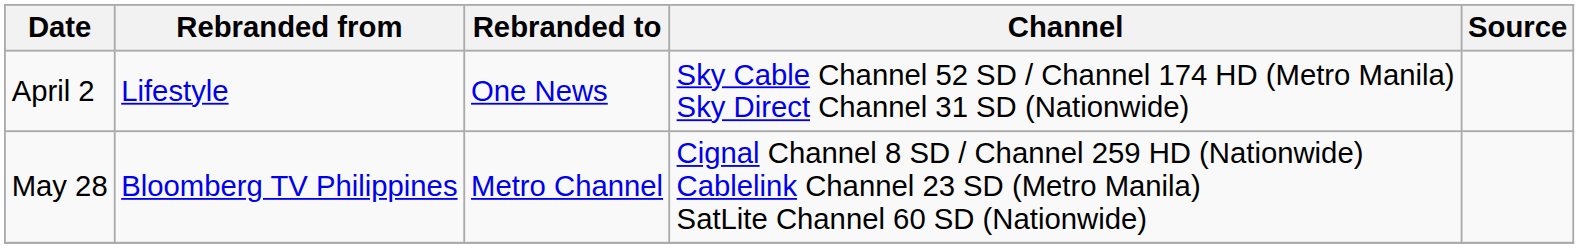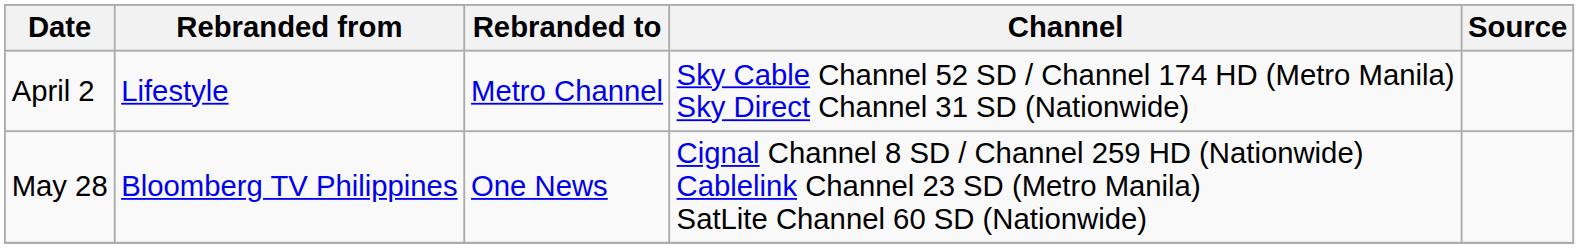April 2 | Rebranded to: One News -> Metro Channel
May 28 | Rebranded to: Metro Channel -> One News
